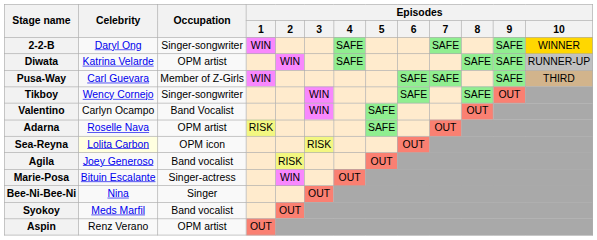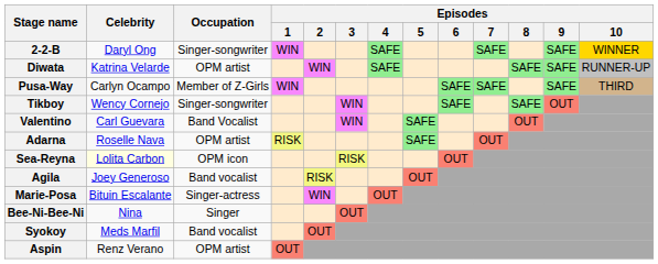Pusa-Way | Celebrity: Carl Guevara -> Carlyn Ocampo
Valentino | Celebrity: Carlyn Ocampo -> Carl Guevara
